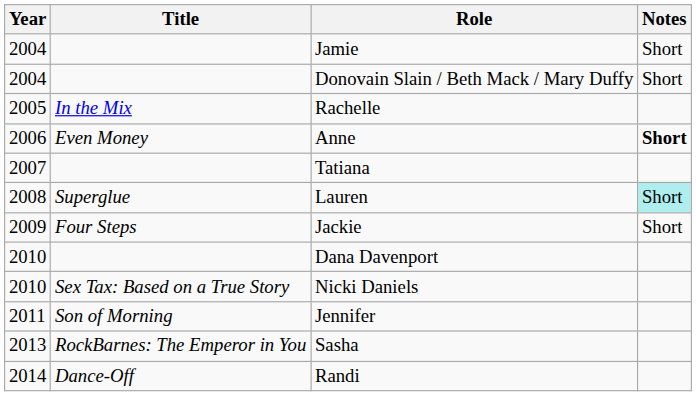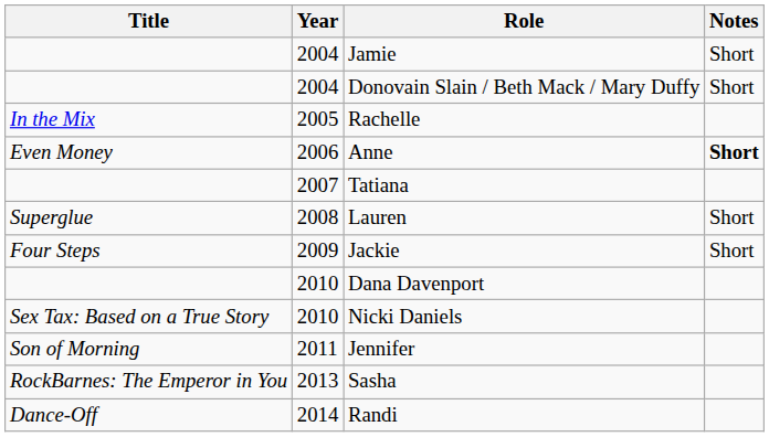columns swapped: Year <-> Title
Lauren | Notes: paleturquoise background -> no background
